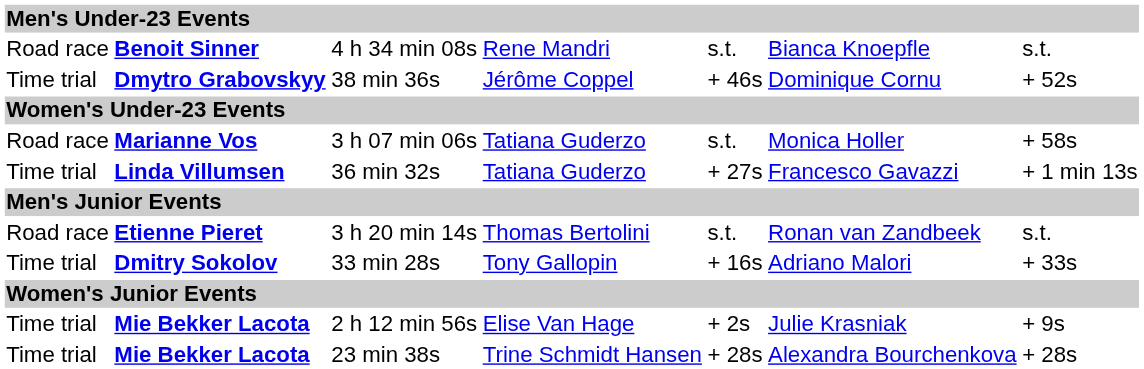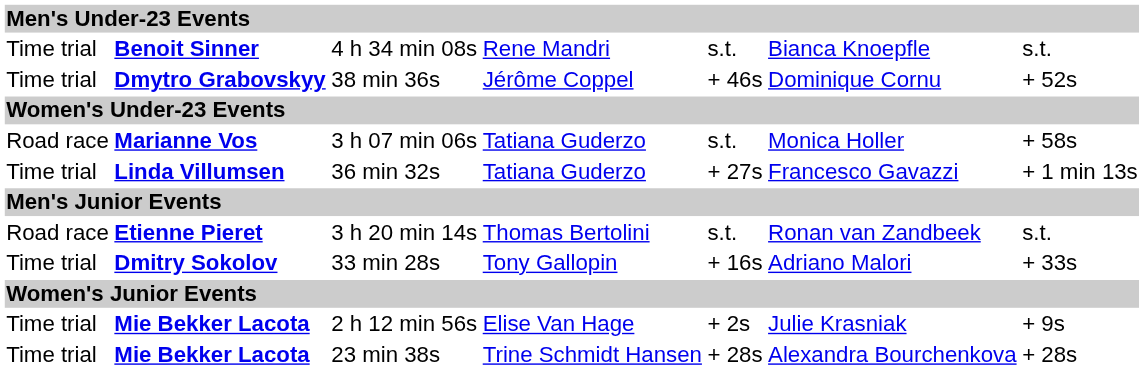4 h 34 min 08s | column 1: Road race -> Time trial
